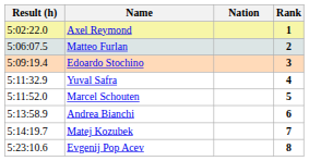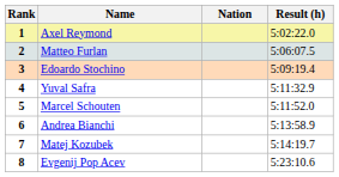columns swapped: Rank <-> Result (h)
